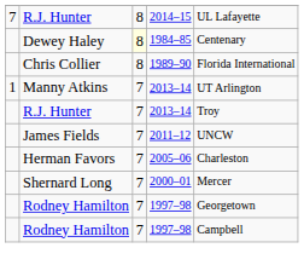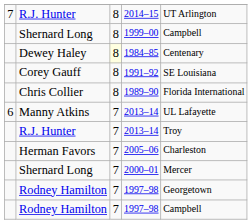2014–15 | column 5: UL Lafayette -> UT Arlington
+ row: Shernard Long | 8 | 1999–00 | Campbell
+ row: Corey Gauff | 8 | 1991–92 | SE Louisiana
Manny Atkins / 2013–14 | column 1: 1 -> 6
Manny Atkins / 2013–14 | column 5: UT Arlington -> UL Lafayette
- row: James Fields | 7 | 2011–12 | UNCW
